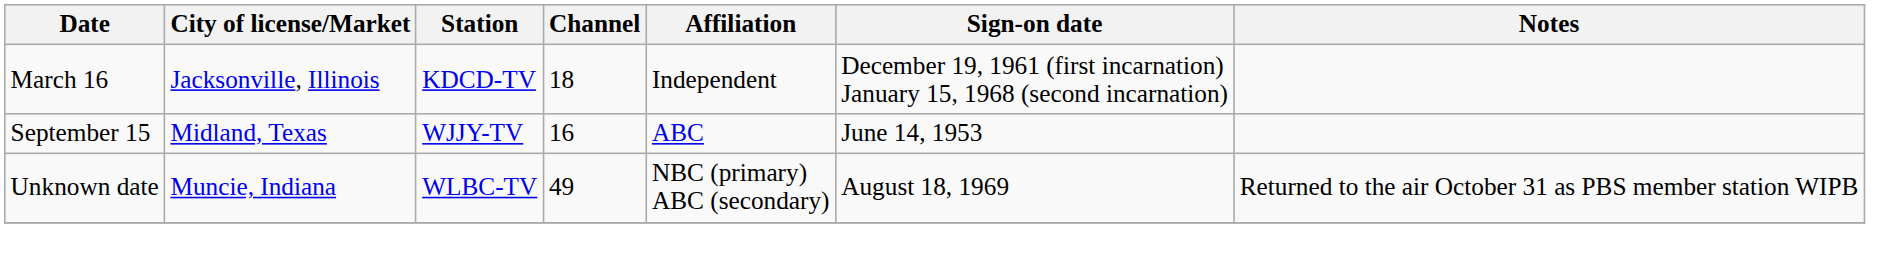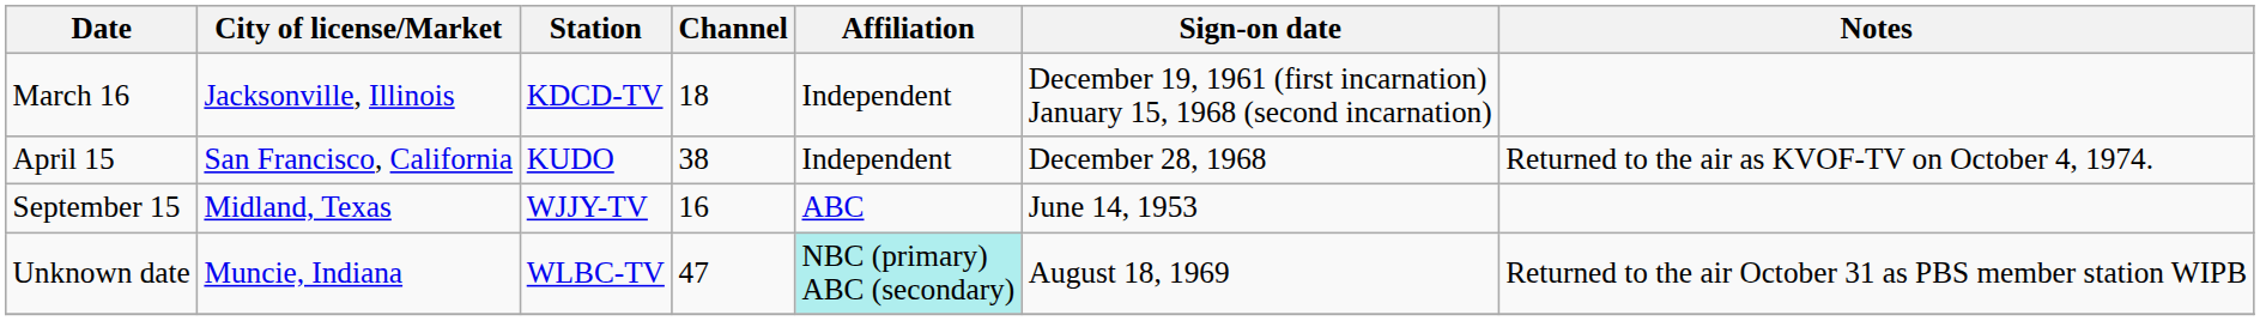+ row: April 15 | San Francisco, California | KUDO | 38 | Independent | December 28, 1968 | Returned to the air as KVOF-TV on October 4, 1974.
Unknown date | Channel: 49 -> 47
Unknown date | Affiliation: no background -> paleturquoise background
